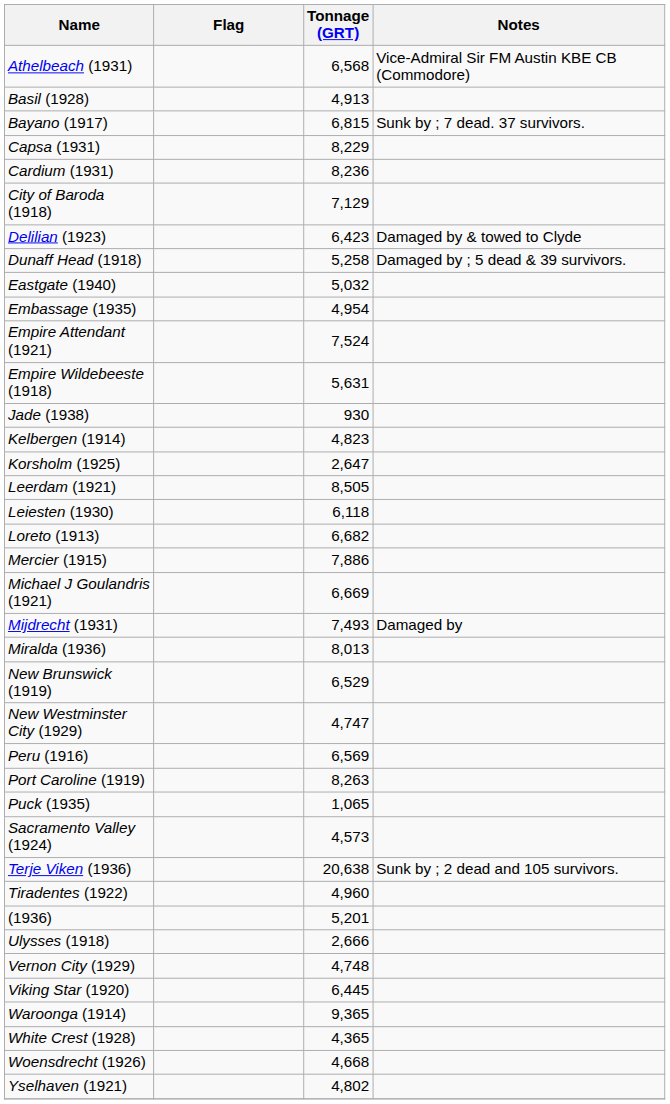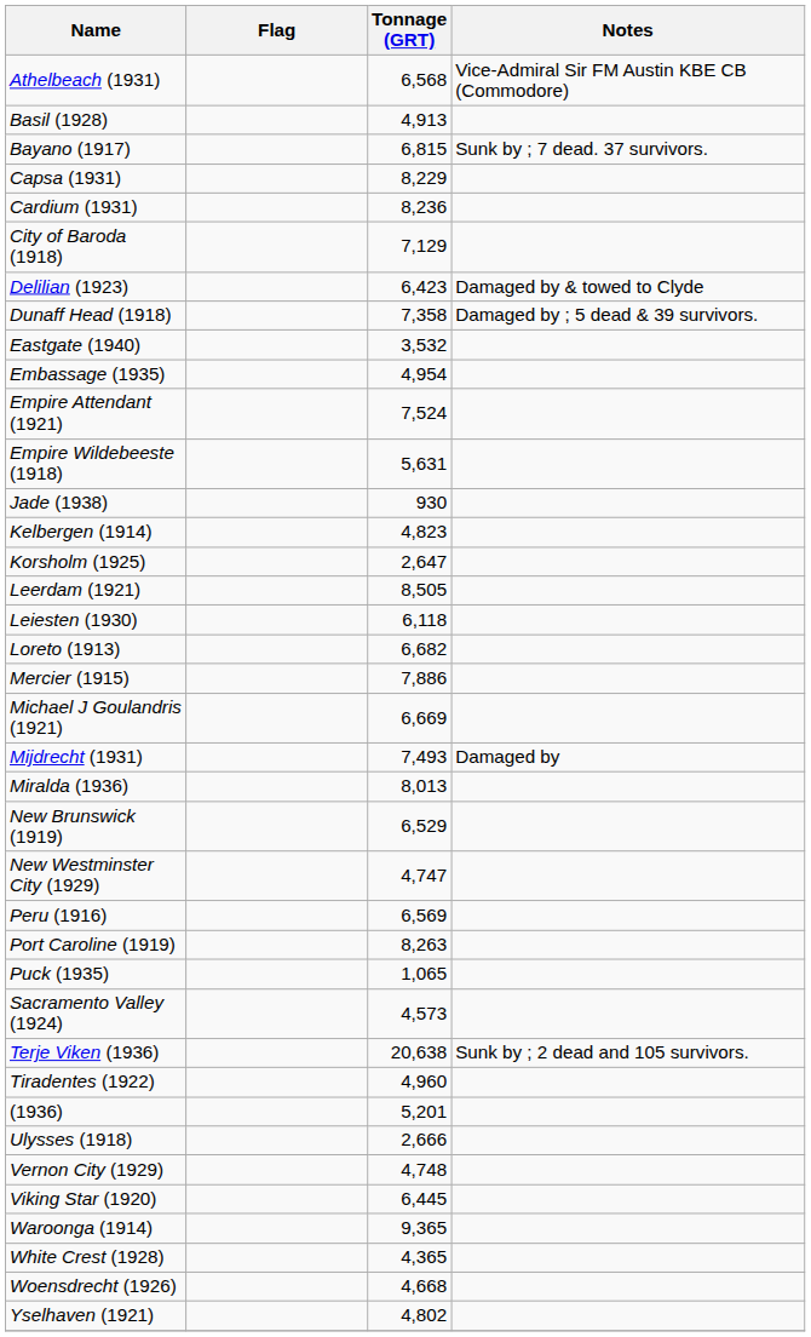Dunaff Head (1918) | Tonnage (GRT): 5,258 -> 7,358
Eastgate (1940) | Tonnage (GRT): 5,032 -> 3,532
